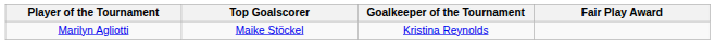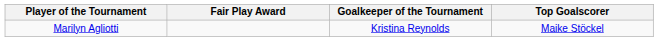columns swapped: Top Goalscorer <-> Fair Play Award
